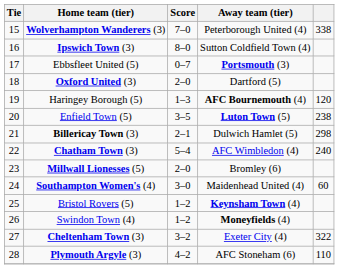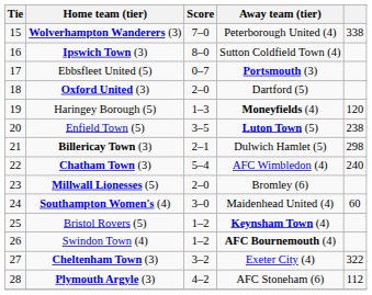Haringey Borough (5) | Away team (tier): AFC Bournemouth (4) -> Moneyfields (4)
Swindon Town (4) | Away team (tier): Moneyfields (4) -> AFC Bournemouth (4)
Plymouth Argyle (3) | column 5: 110 -> 112
